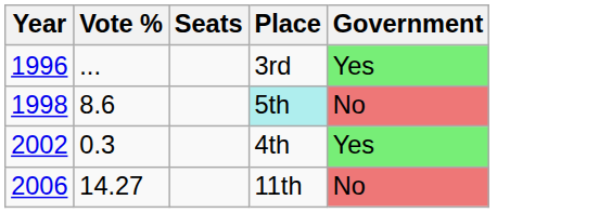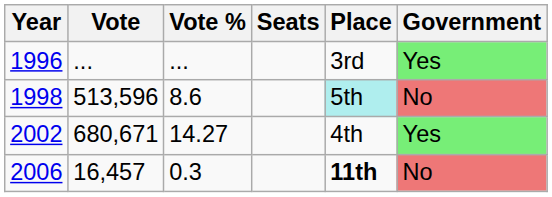+ column: Vote | ... | 513,596 | 680,671 | 16,457
2002 | Vote %: 0.3 -> 14.27
2006 | Vote %: 14.27 -> 0.3
2006 | Place: normal -> bold
